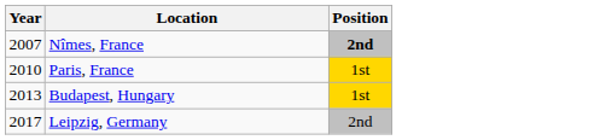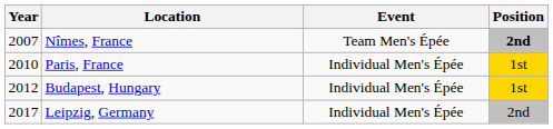+ column: Event | Team Men's Épée | Individual Men's Épée | Individual Men's Épée | Individual Men's Épée
Budapest, Hungary | Year: 2013 -> 2012
